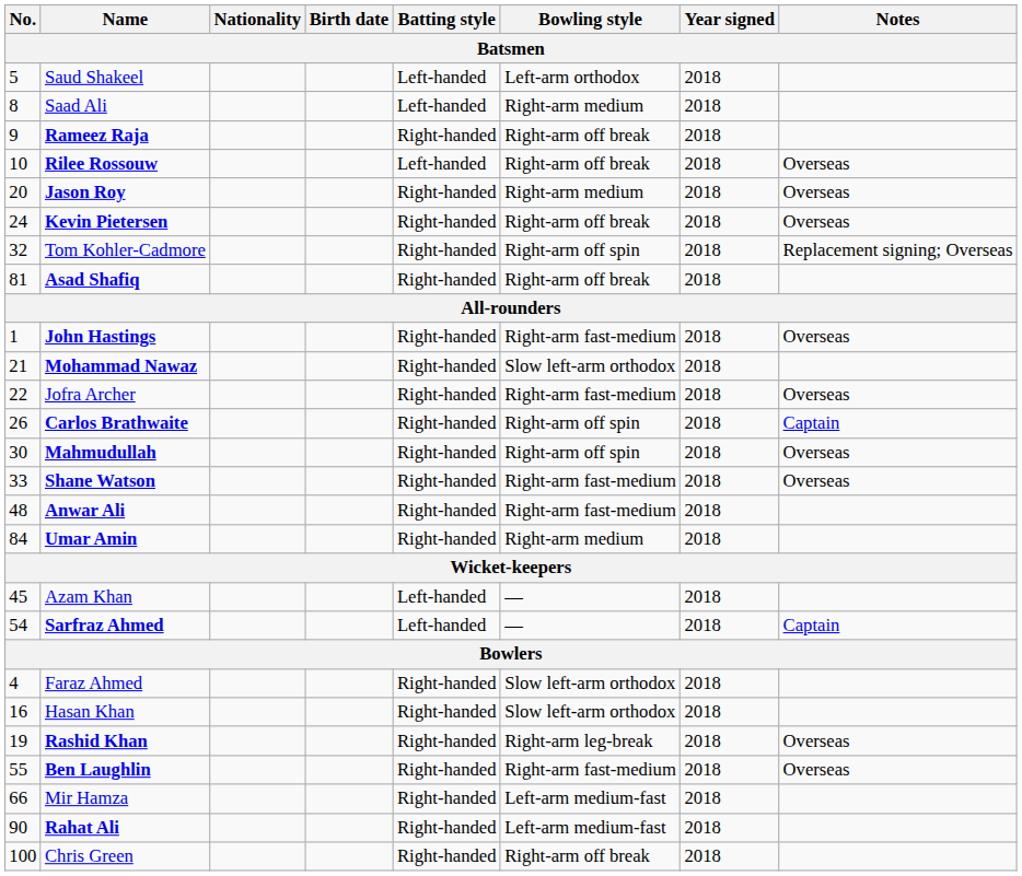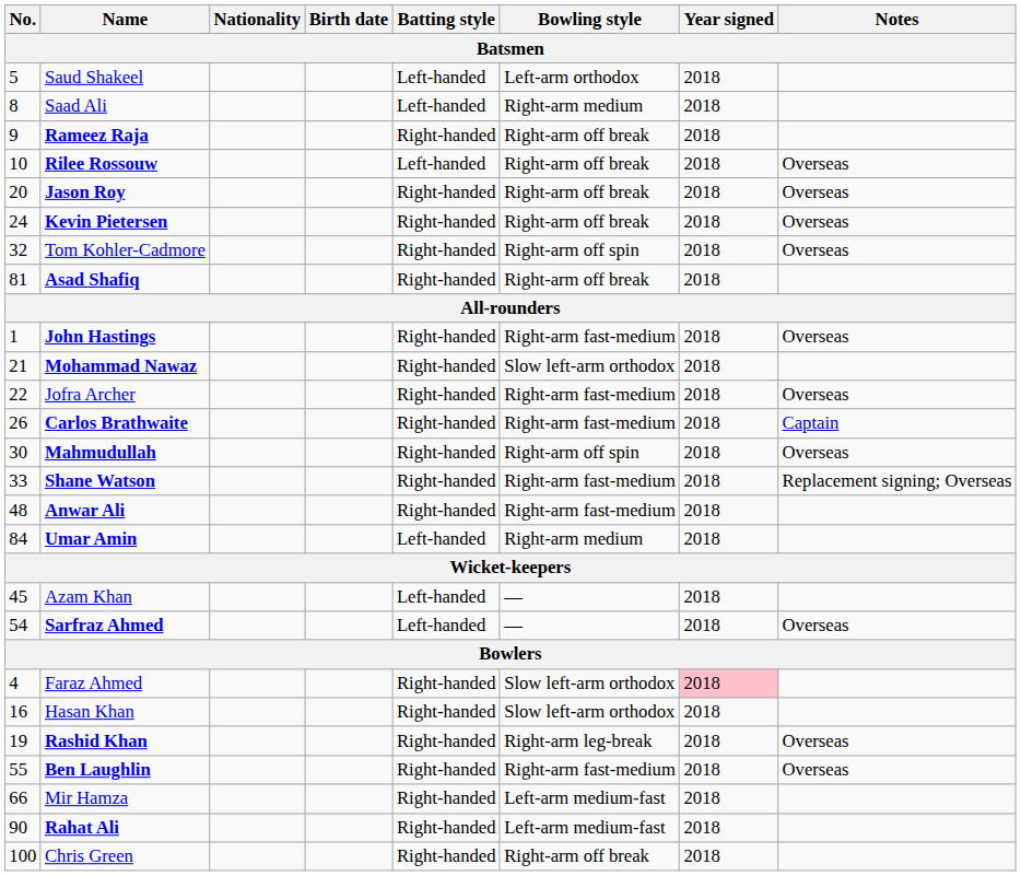Jason Roy | Bowling style / Batsmen: Right-arm medium -> Right-arm off break
Tom Kohler-Cadmore | Notes / Batsmen: Replacement signing; Overseas -> Overseas
Carlos Brathwaite | Bowling style / Batsmen: Right-arm off spin -> Right-arm fast-medium
Shane Watson | Notes / Batsmen: Overseas -> Replacement signing; Overseas
Umar Amin | Batting style / Batsmen: Right-handed -> Left-handed
Sarfraz Ahmed | Notes / Batsmen: Captain -> Overseas
Faraz Ahmed | Year signed / Batsmen: no background -> pink background
